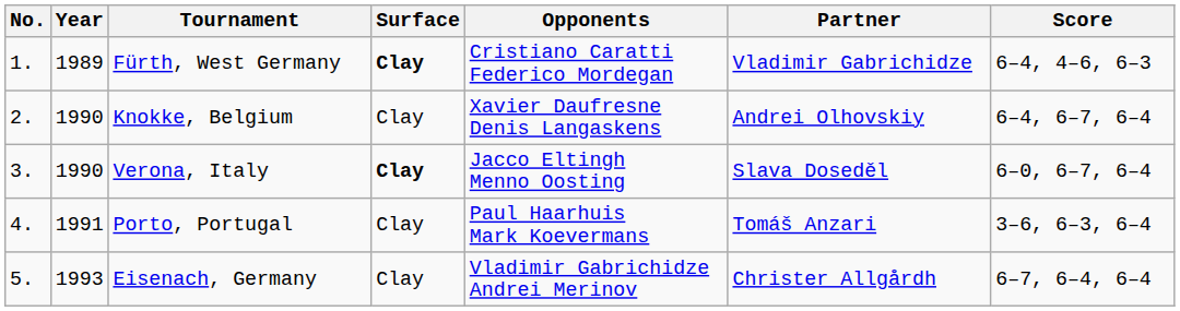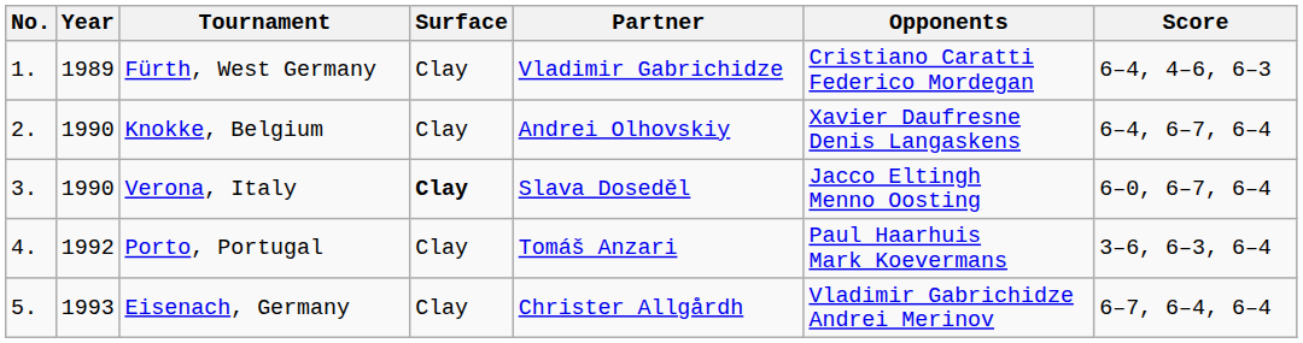columns swapped: Partner <-> Opponents
Fürth, West Germany | Surface: bold -> normal
Porto, Portugal | Year: 1991 -> 1992
